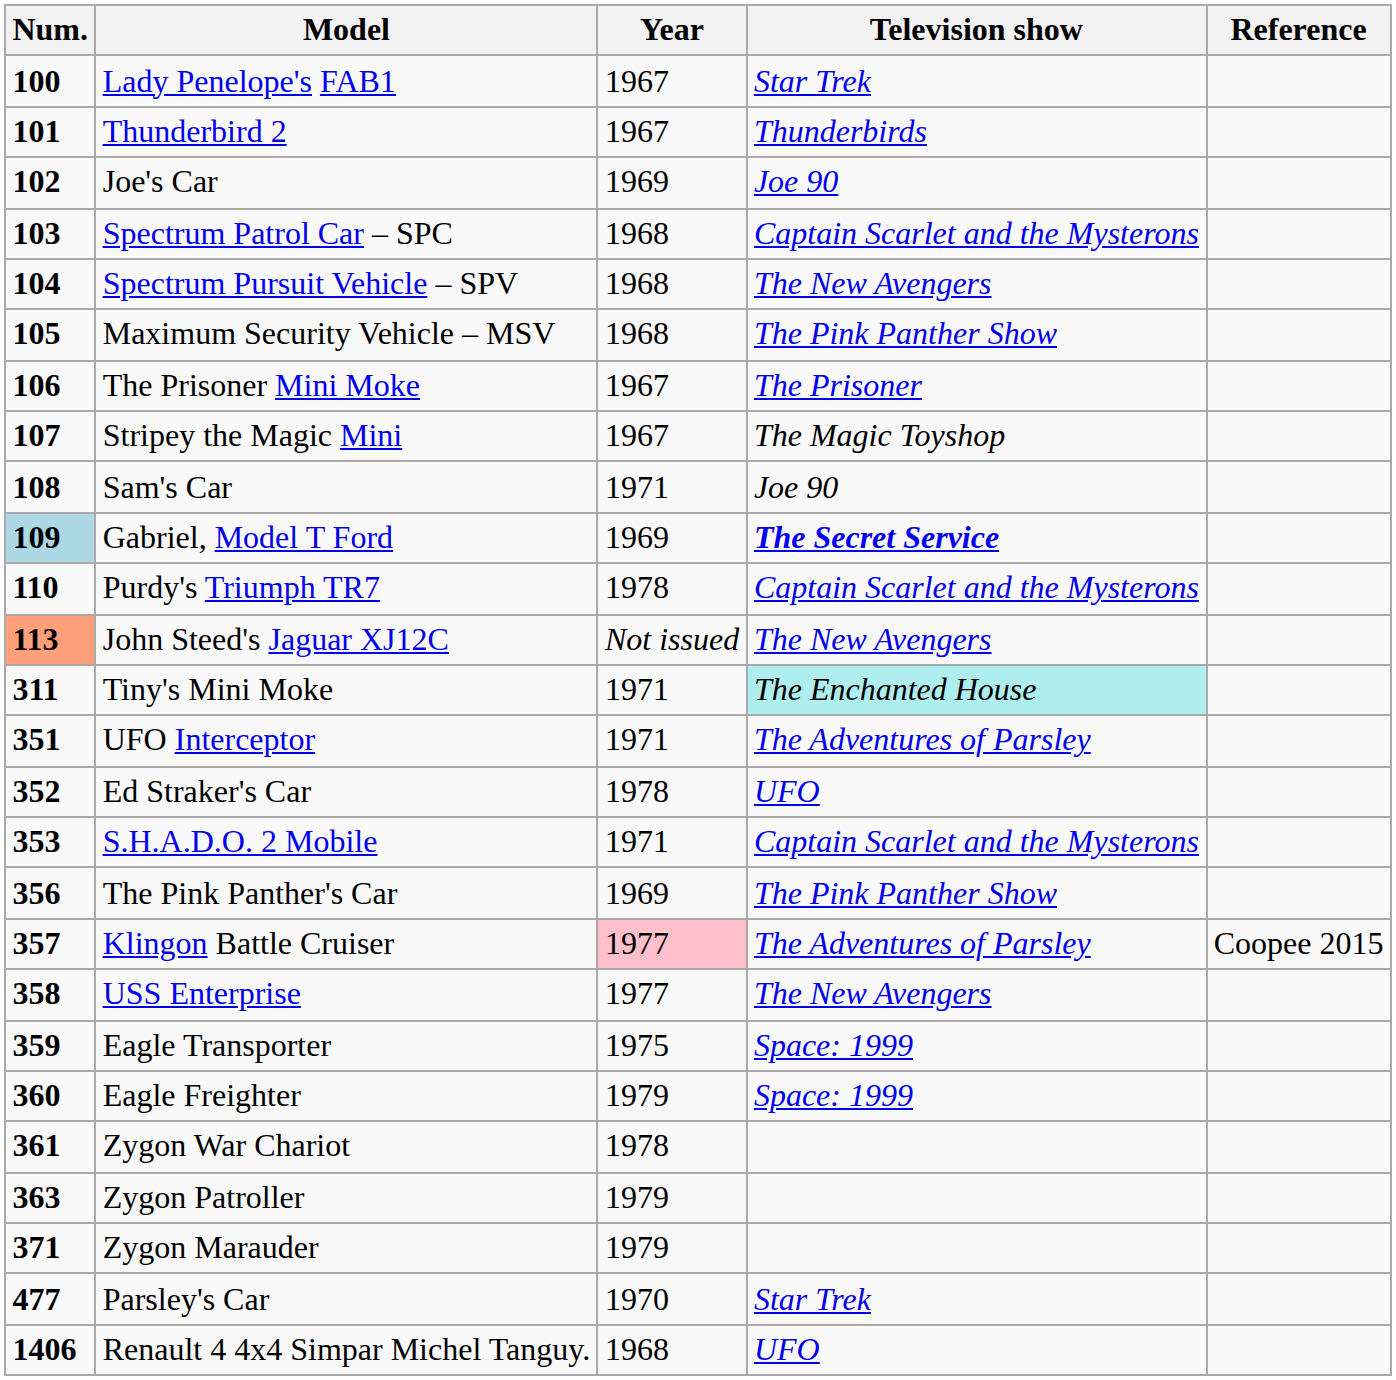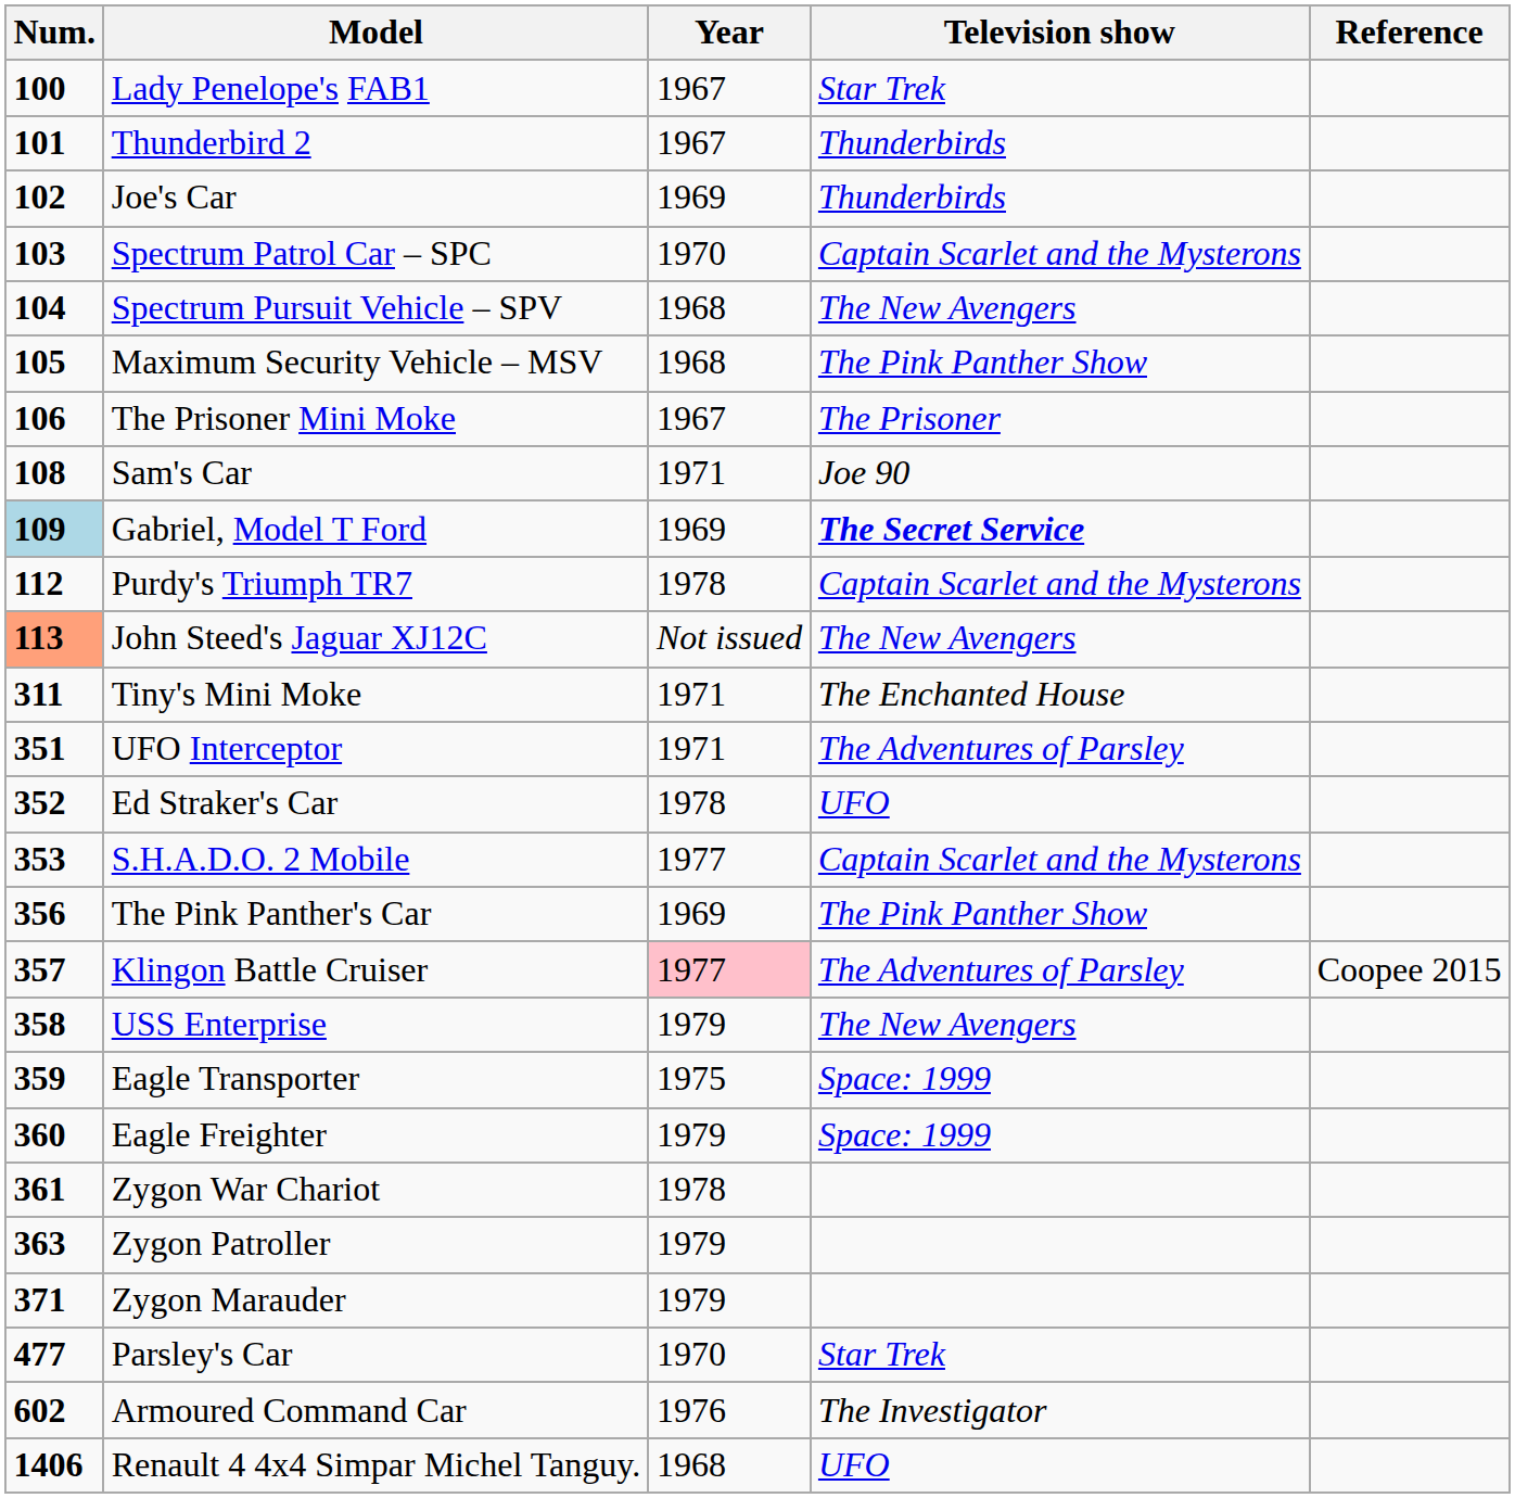Joe's Car | Television show: Joe 90 -> Thunderbirds
Spectrum Patrol Car – SPC | Year: 1968 -> 1970
- row: 107 | Stripey the Magic Mini | 1967 | The Magic Toyshop
Purdy's Triumph TR7 | Num.: 110 -> 112
Tiny's Mini Moke | Television show: paleturquoise background -> no background
S.H.A.D.O. 2 Mobile | Year: 1971 -> 1977
USS Enterprise | Year: 1977 -> 1979
+ row: 602 | Armoured Command Car | 1976 | The Investigator
